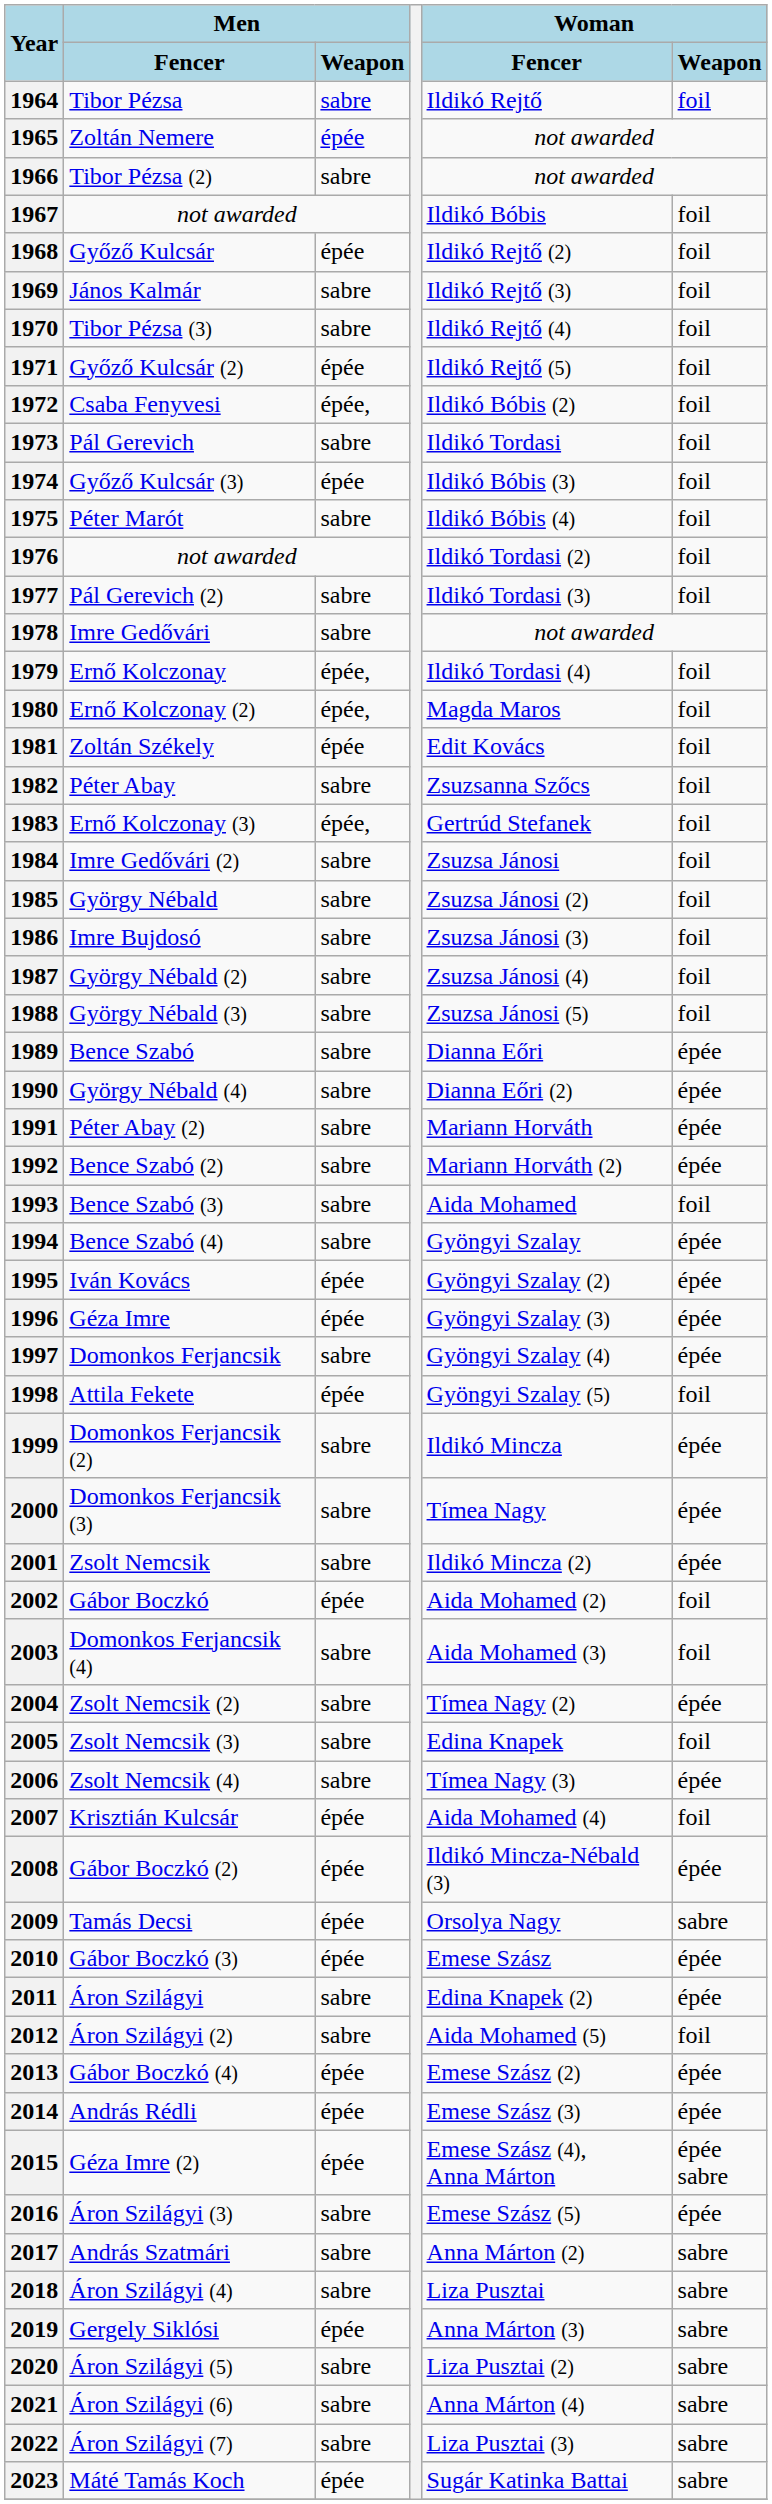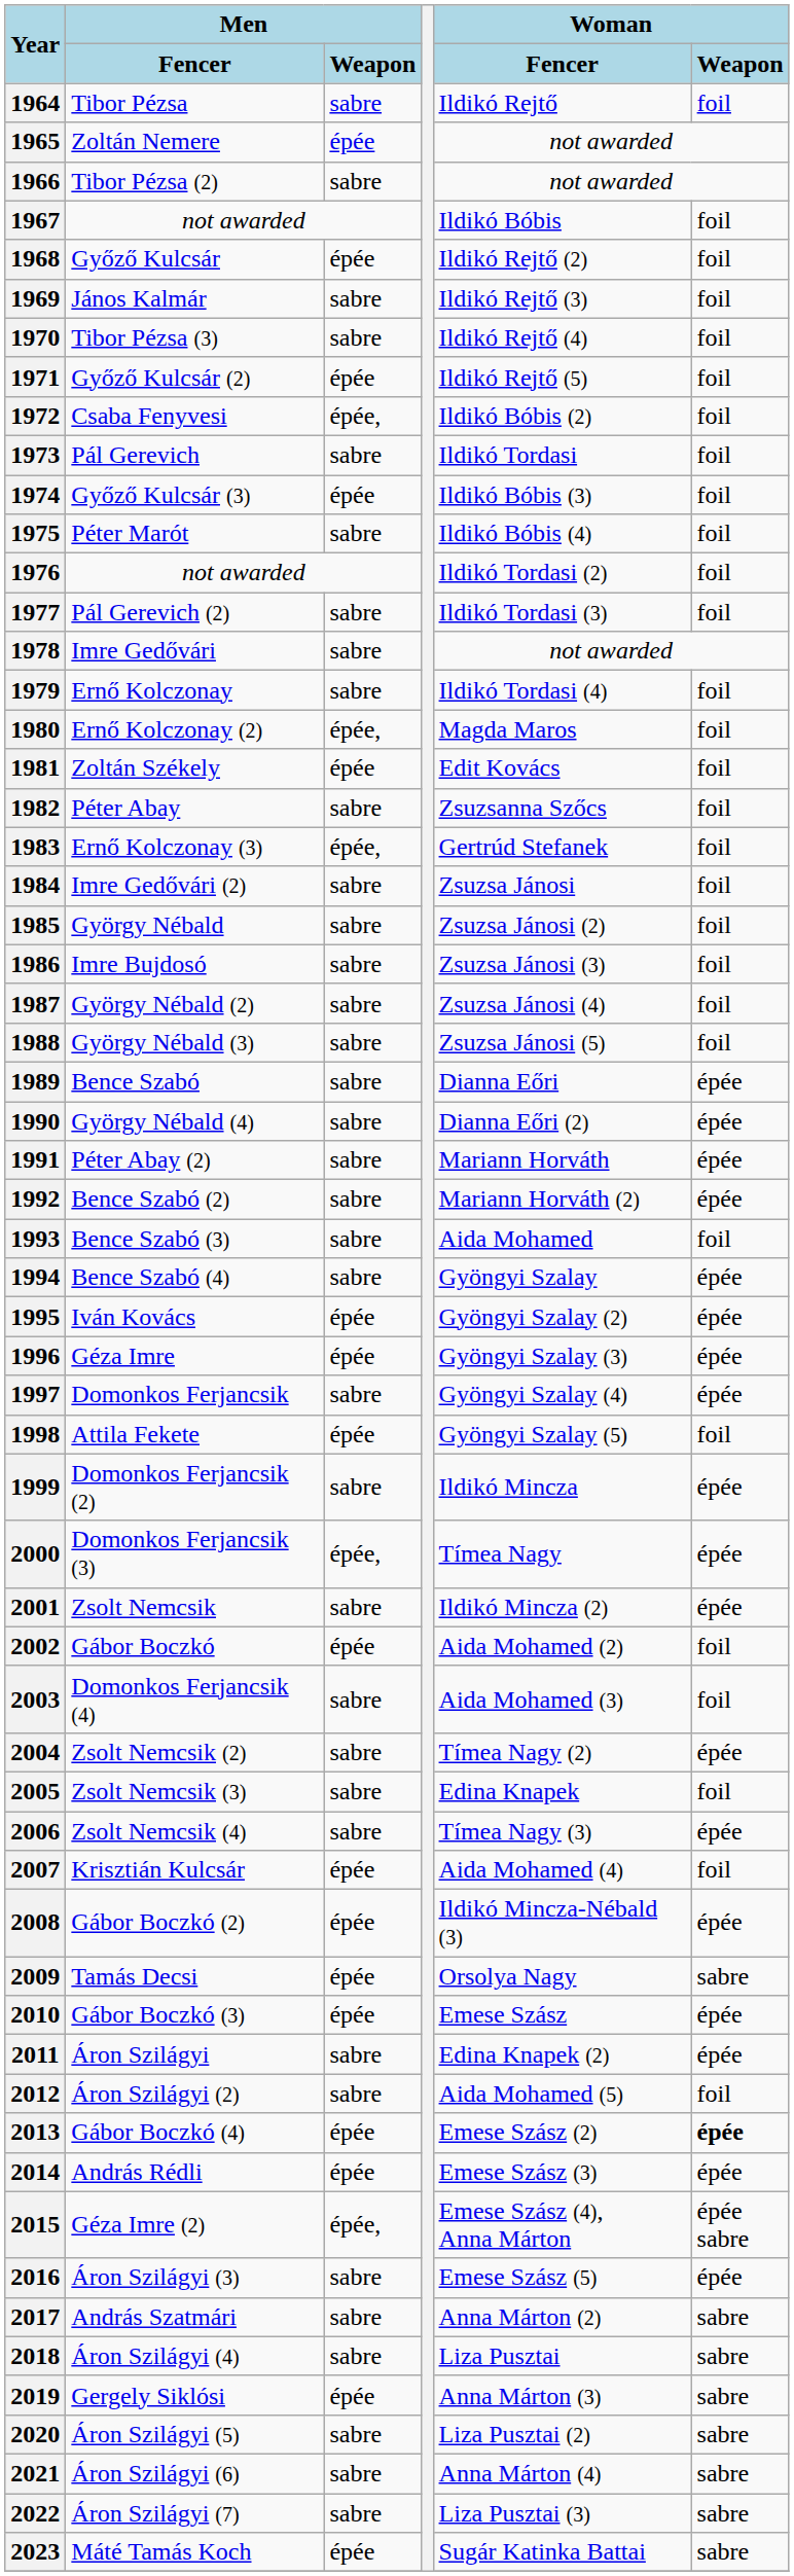1979 | Men / Weapon: épée, -> sabre
2000 | Men / Weapon: sabre -> épée,
2013 | Woman / Weapon: normal -> bold
2015 | Men / Weapon: épée -> épée,
